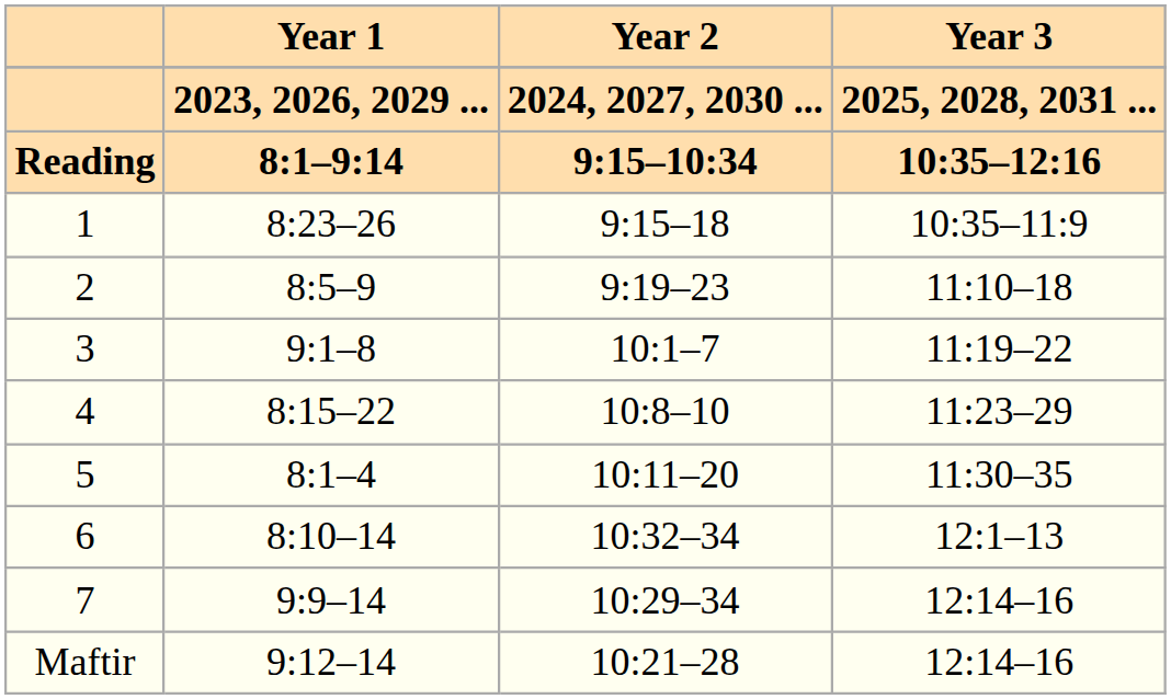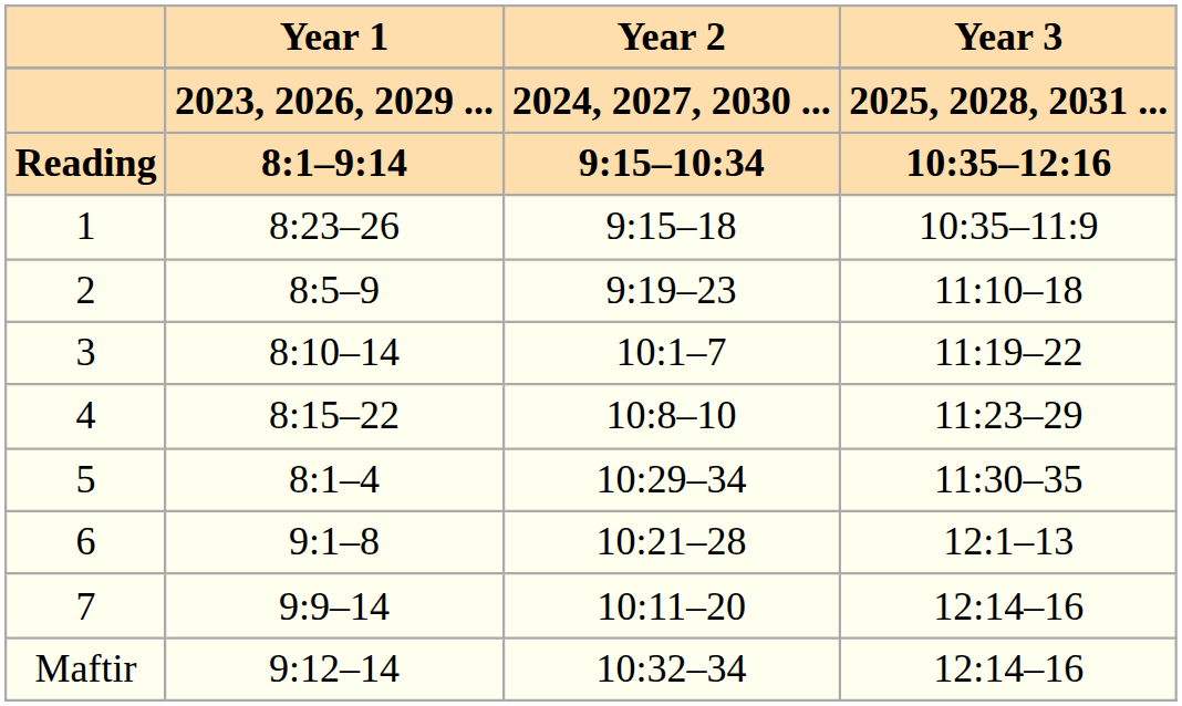3 | Year 1: 9:1–8 -> 8:10–14
5 | Year 2: 10:11–20 -> 10:29–34
6 | Year 1: 8:10–14 -> 9:1–8
6 | Year 2: 10:32–34 -> 10:21–28
7 | Year 2: 10:29–34 -> 10:11–20
Maftir | Year 2: 10:21–28 -> 10:32–34
